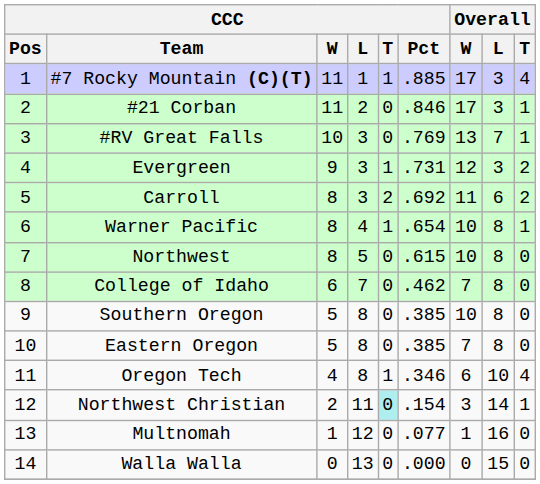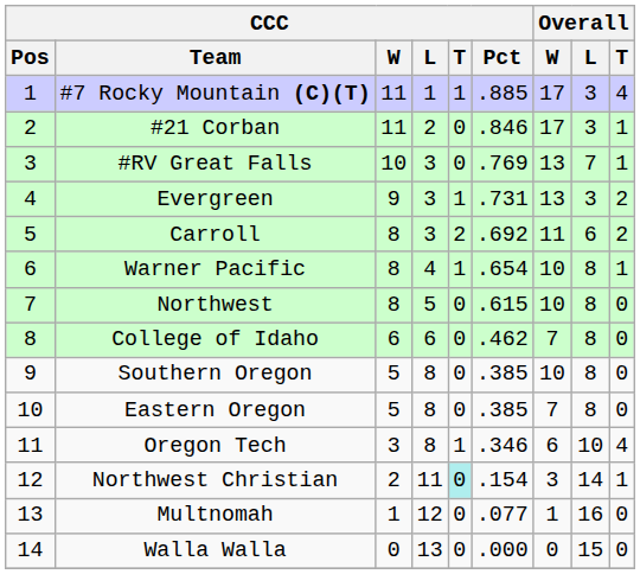Evergreen | Overall / W: 12 -> 13
College of Idaho | CCC / L: 7 -> 6
Oregon Tech | CCC / W: 4 -> 3
